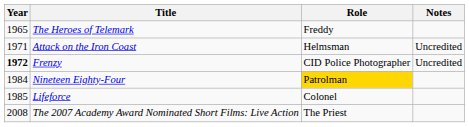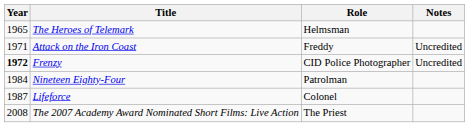The Heroes of Telemark | Role: Freddy -> Helmsman
Attack on the Iron Coast | Role: Helmsman -> Freddy
Nineteen Eighty-Four | Role: gold background -> no background
Lifeforce | Year: 1985 -> 1987
